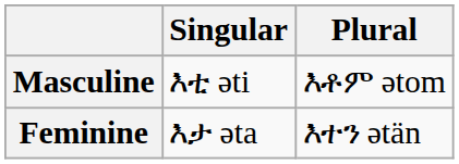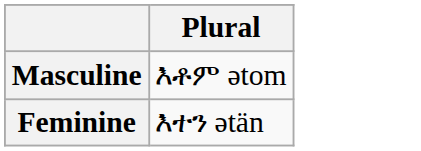- column: Singular | እቲ ǝti | እታ ǝta
